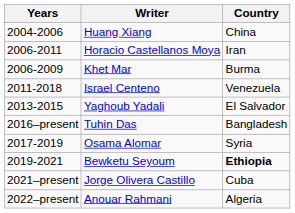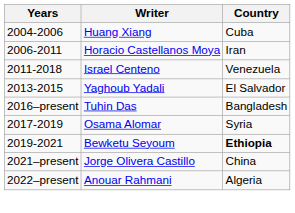Huang Xiang | Country: China -> Cuba
- row: 2006-2009 | Khet Mar | Burma
Jorge Olivera Castillo | Country: Cuba -> China
